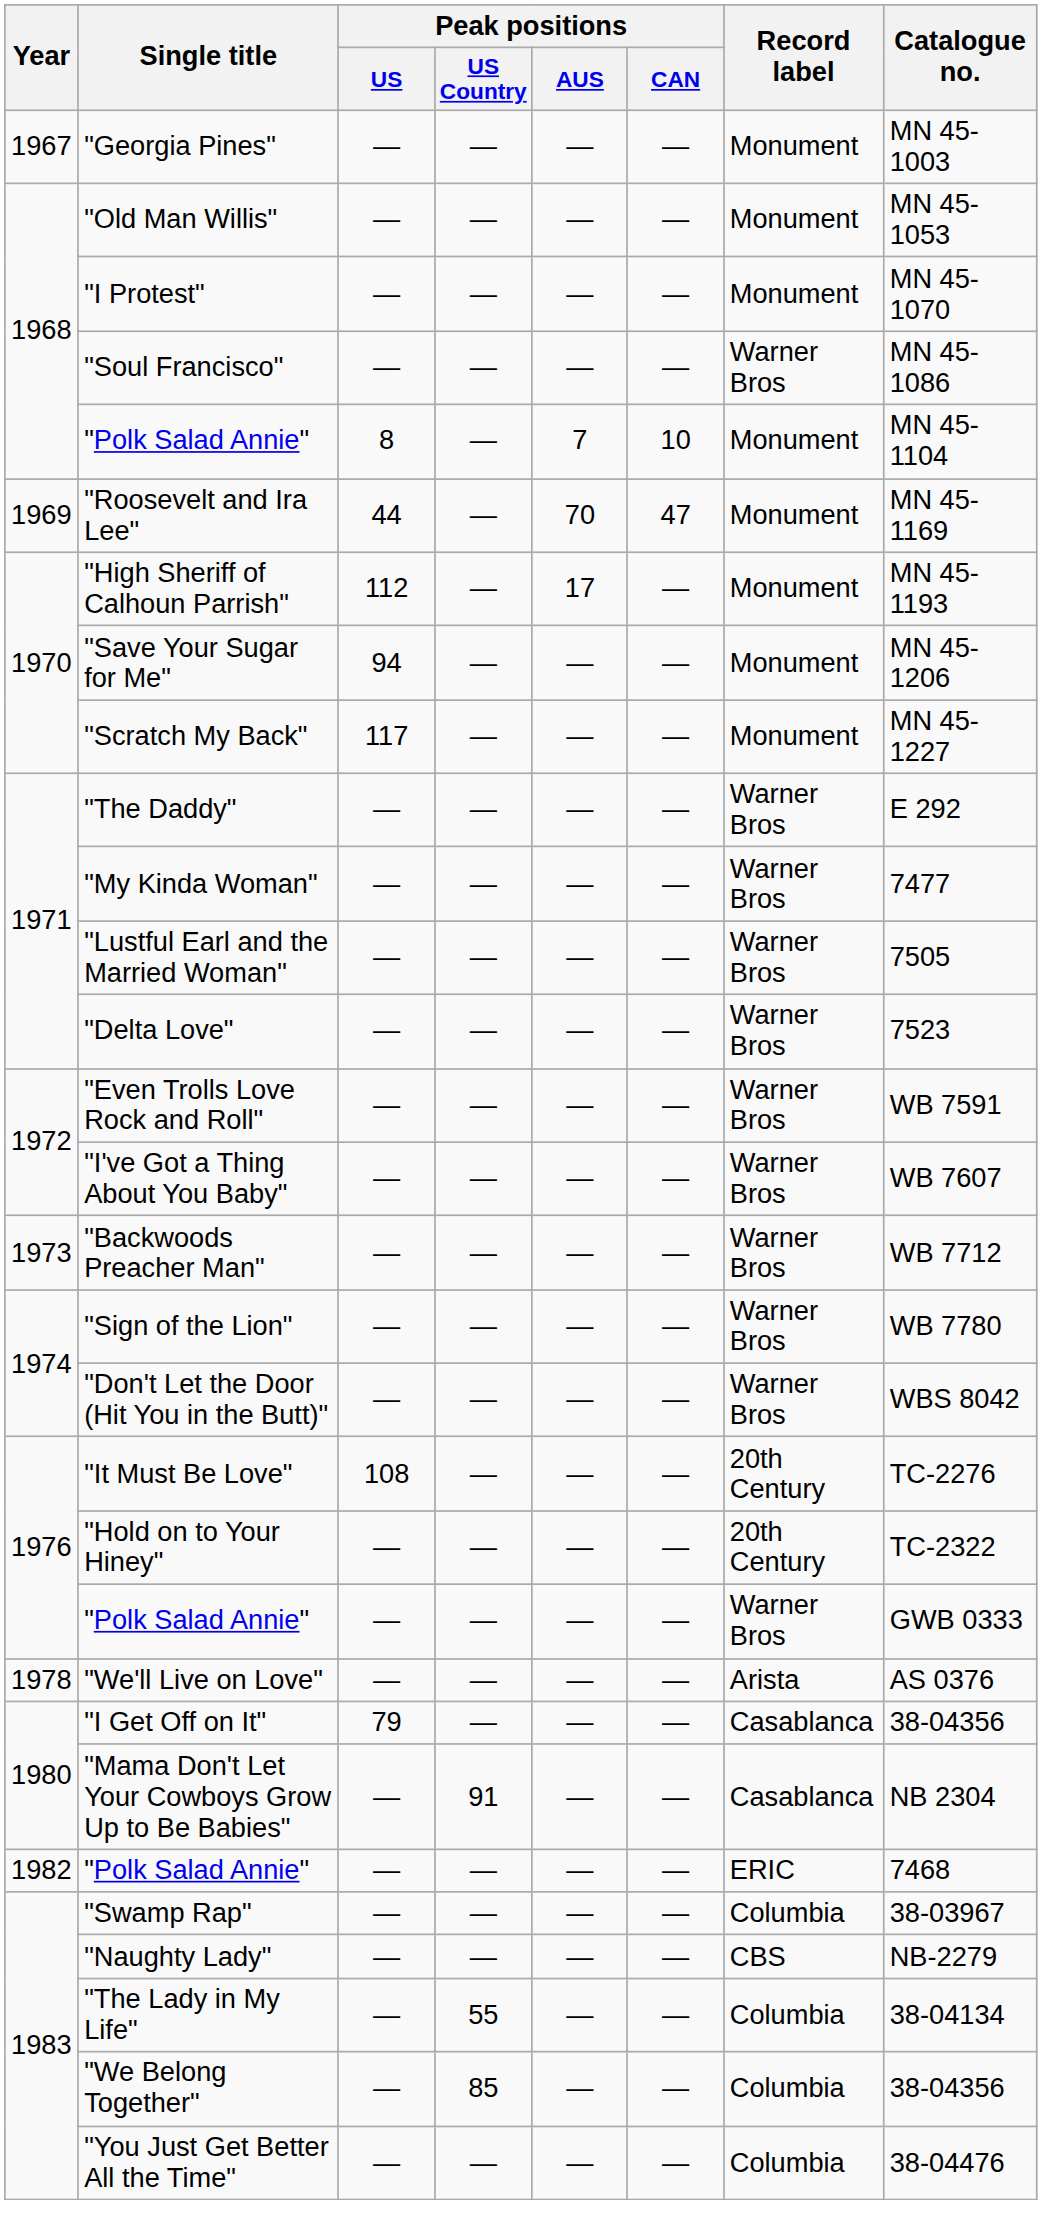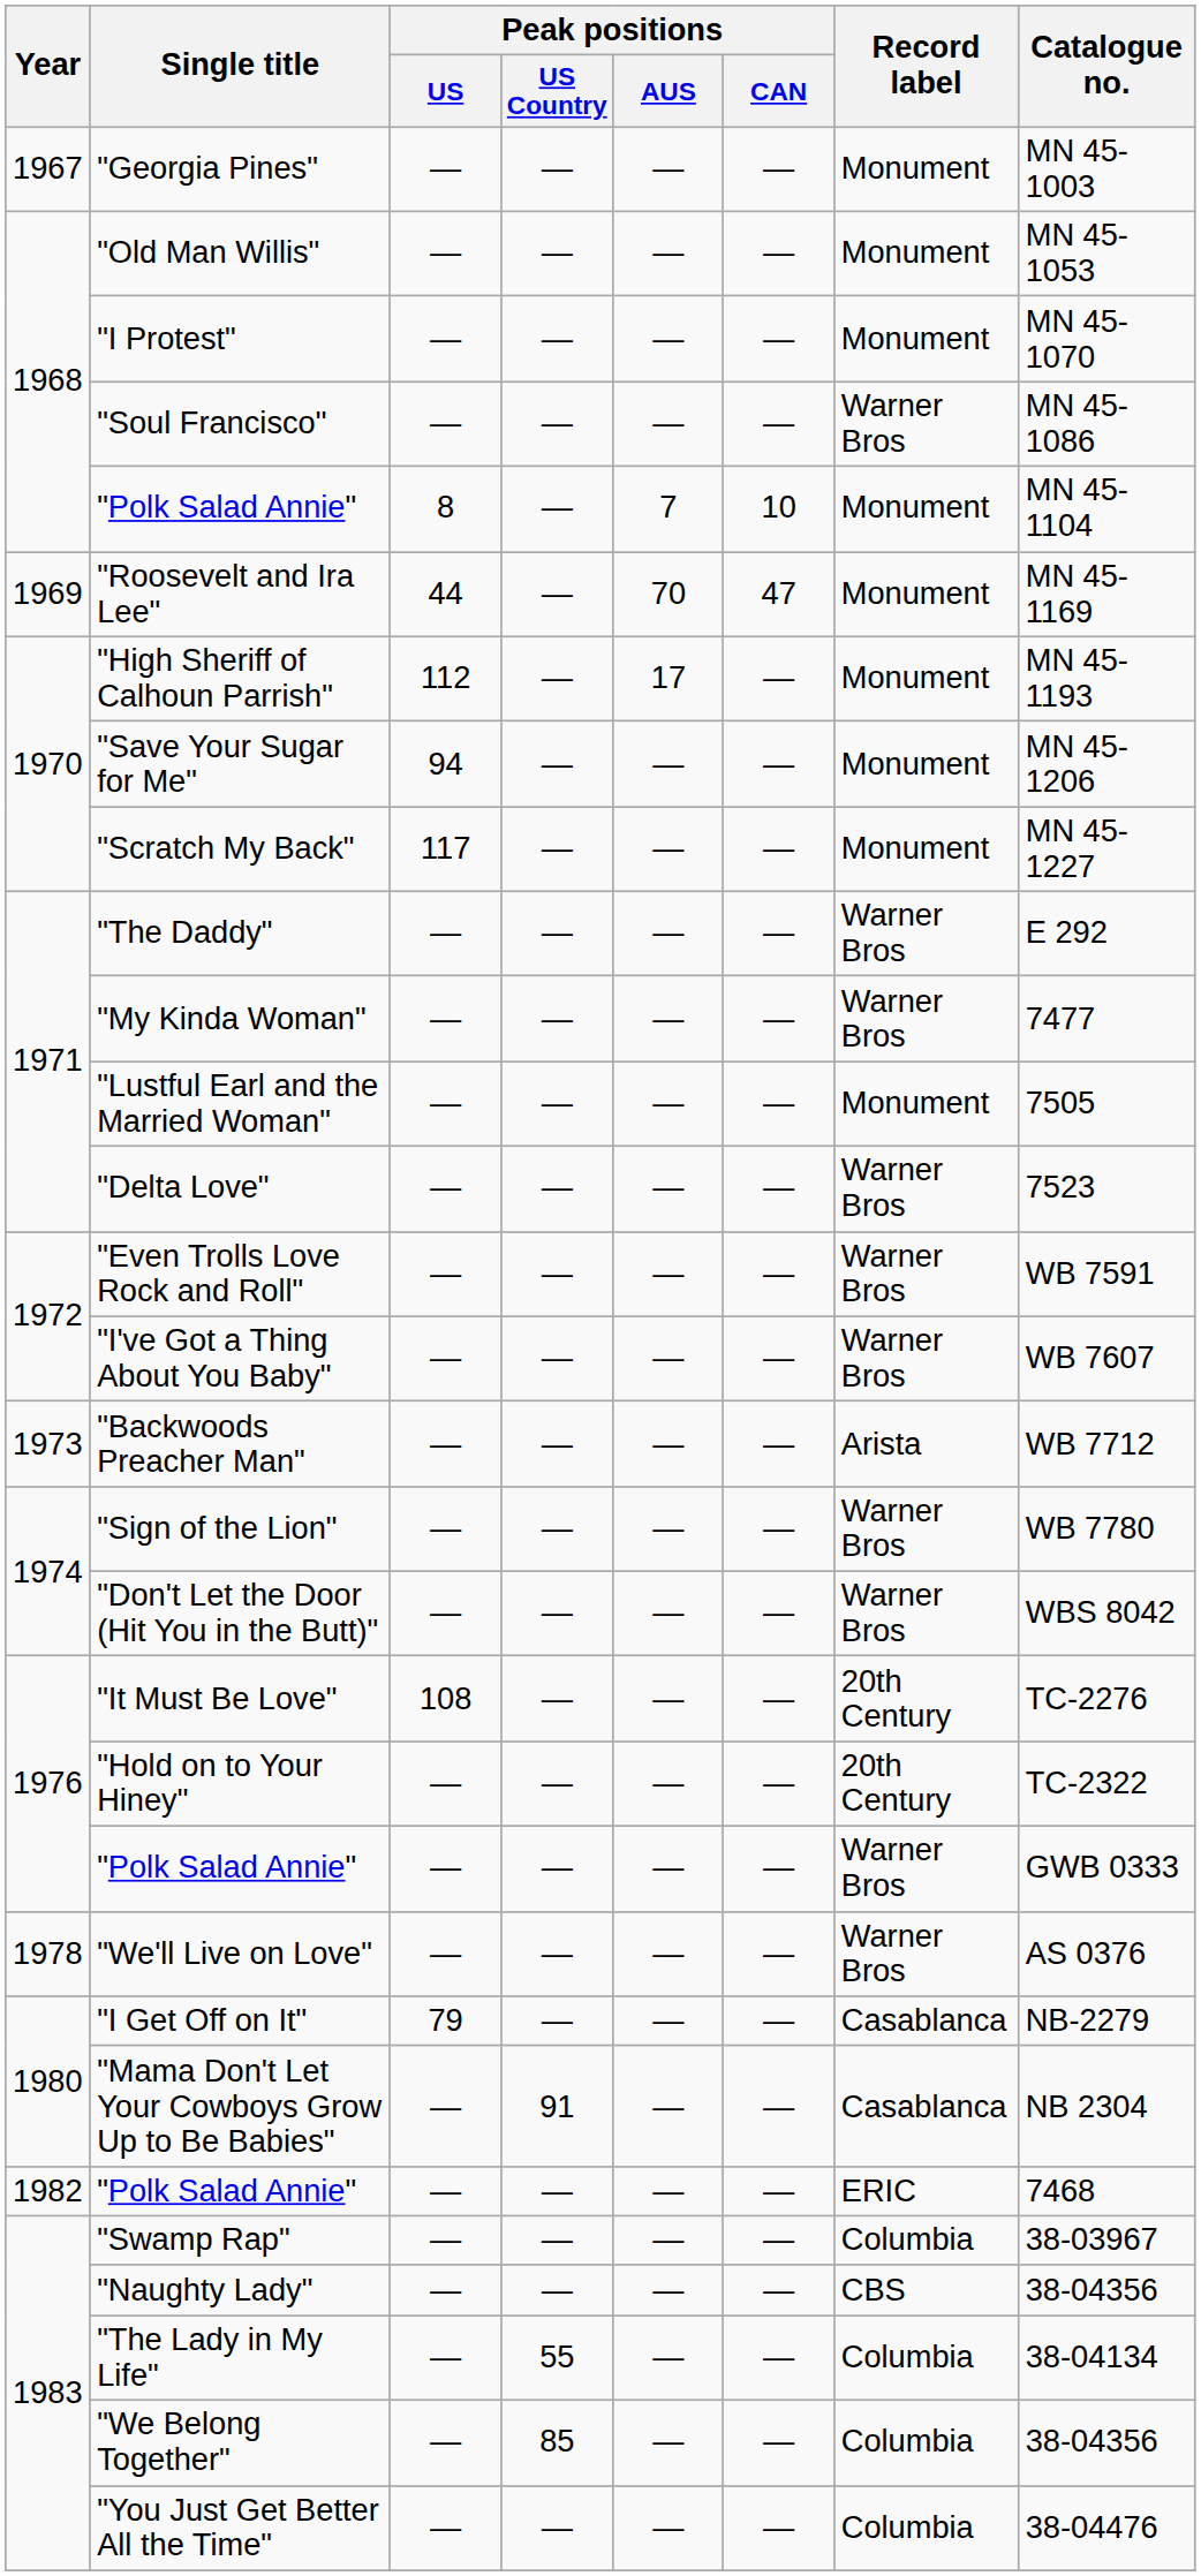"Lustful Earl and the Married Woman" | Record label: Warner Bros -> Monument
"Backwoods Preacher Man" | Record label: Warner Bros -> Arista
"We'll Live on Love" | Record label: Arista -> Warner Bros
"I Get Off on It" | Catalogue no.: 38-04356 -> NB-2279
"Naughty Lady" | Catalogue no.: NB-2279 -> 38-04356
